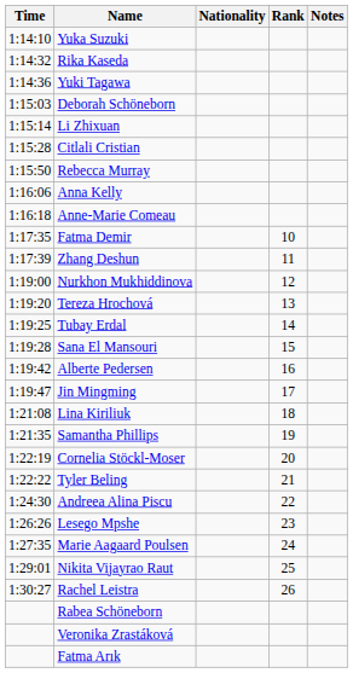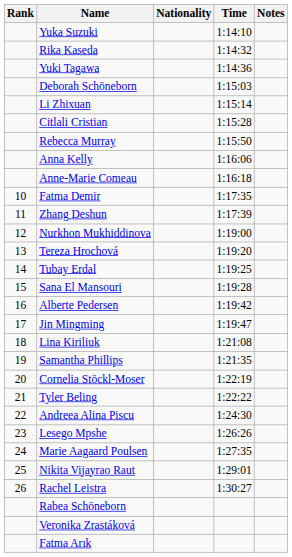columns swapped: Rank <-> Time
